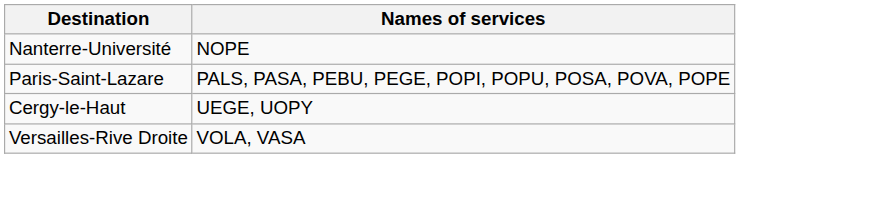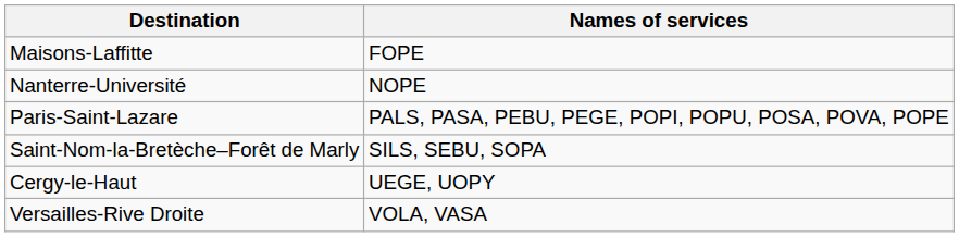+ row: Maisons-Laffitte | FOPE
+ row: Saint-Nom-la-Bretèche–Forêt de Marly | SILS, SEBU, SOPA
